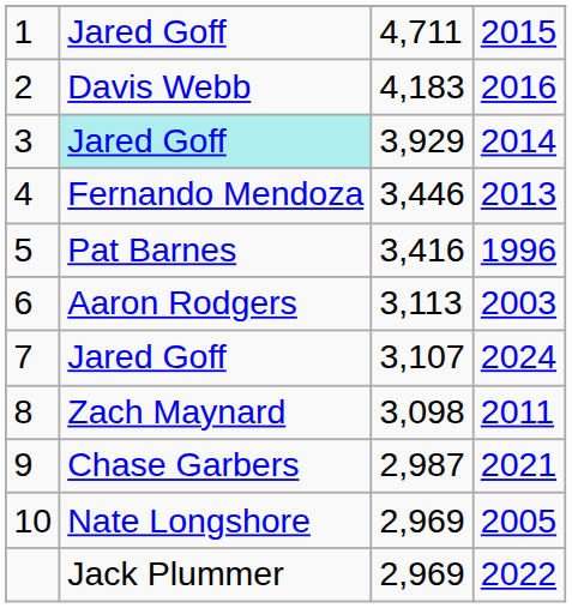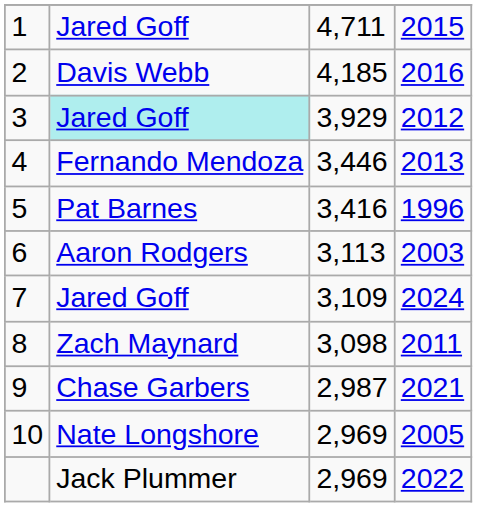2 | column 3: 4,183 -> 4,185
3 | column 4: 2014 -> 2012
7 | column 3: 3,107 -> 3,109
